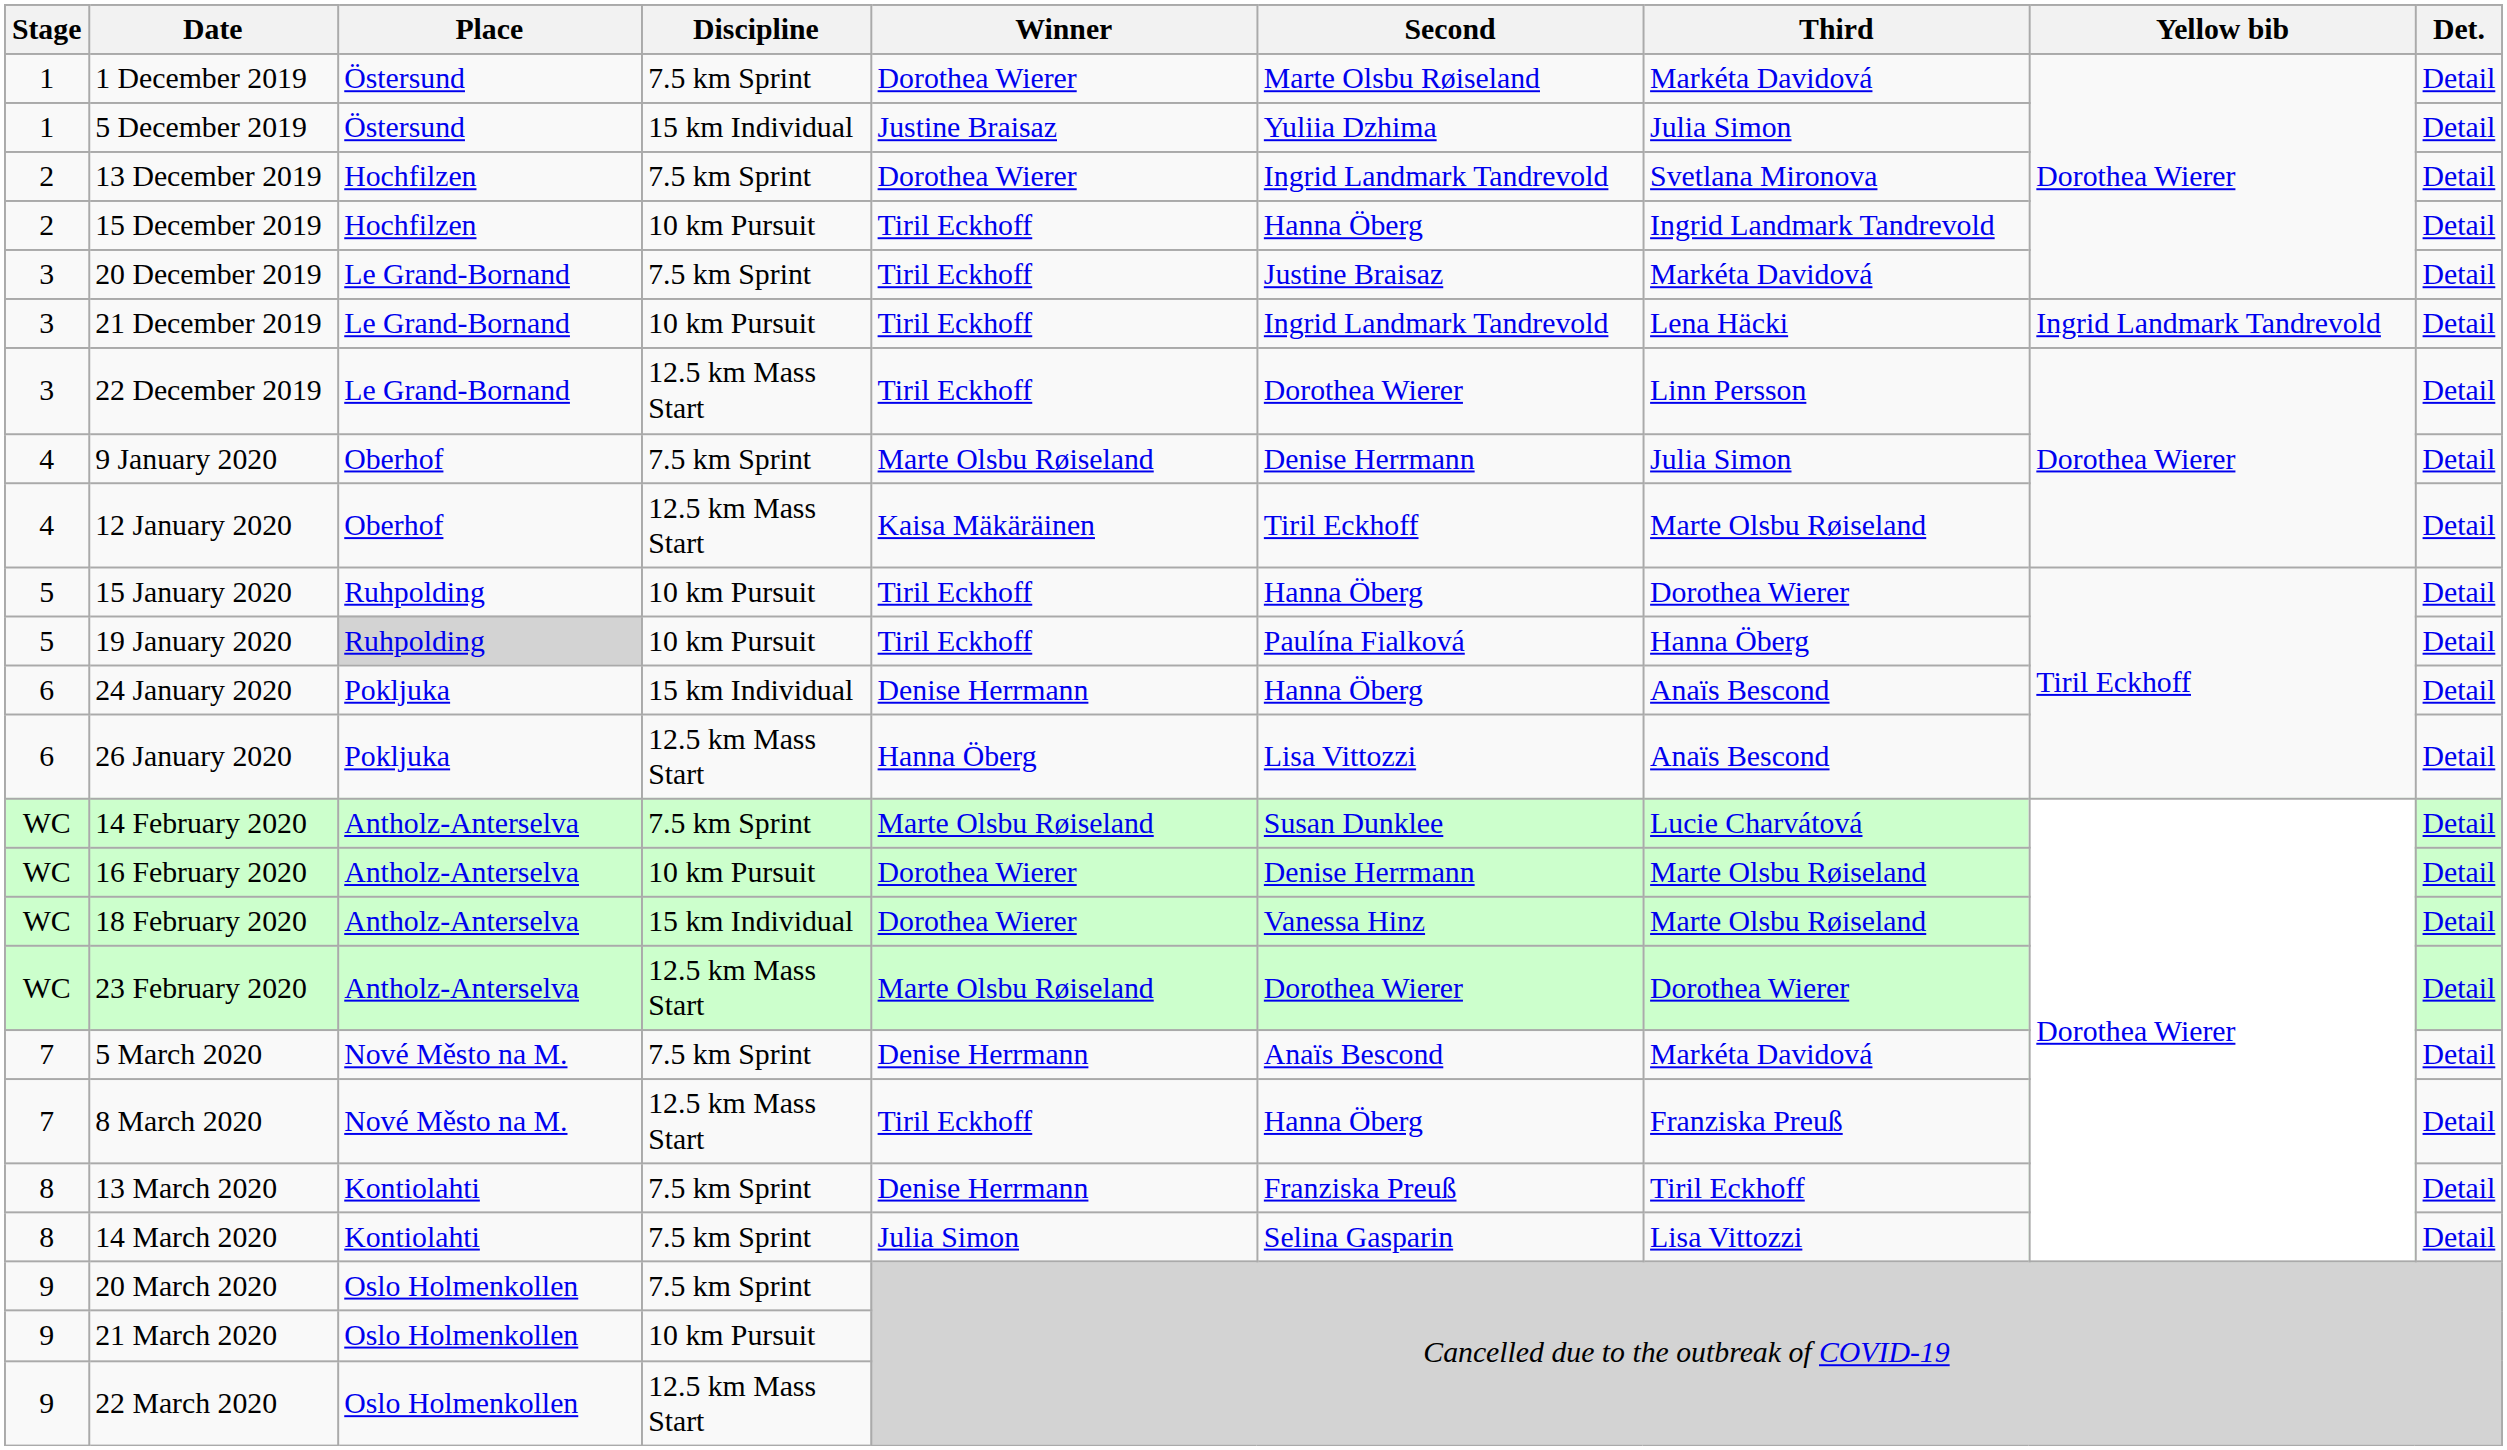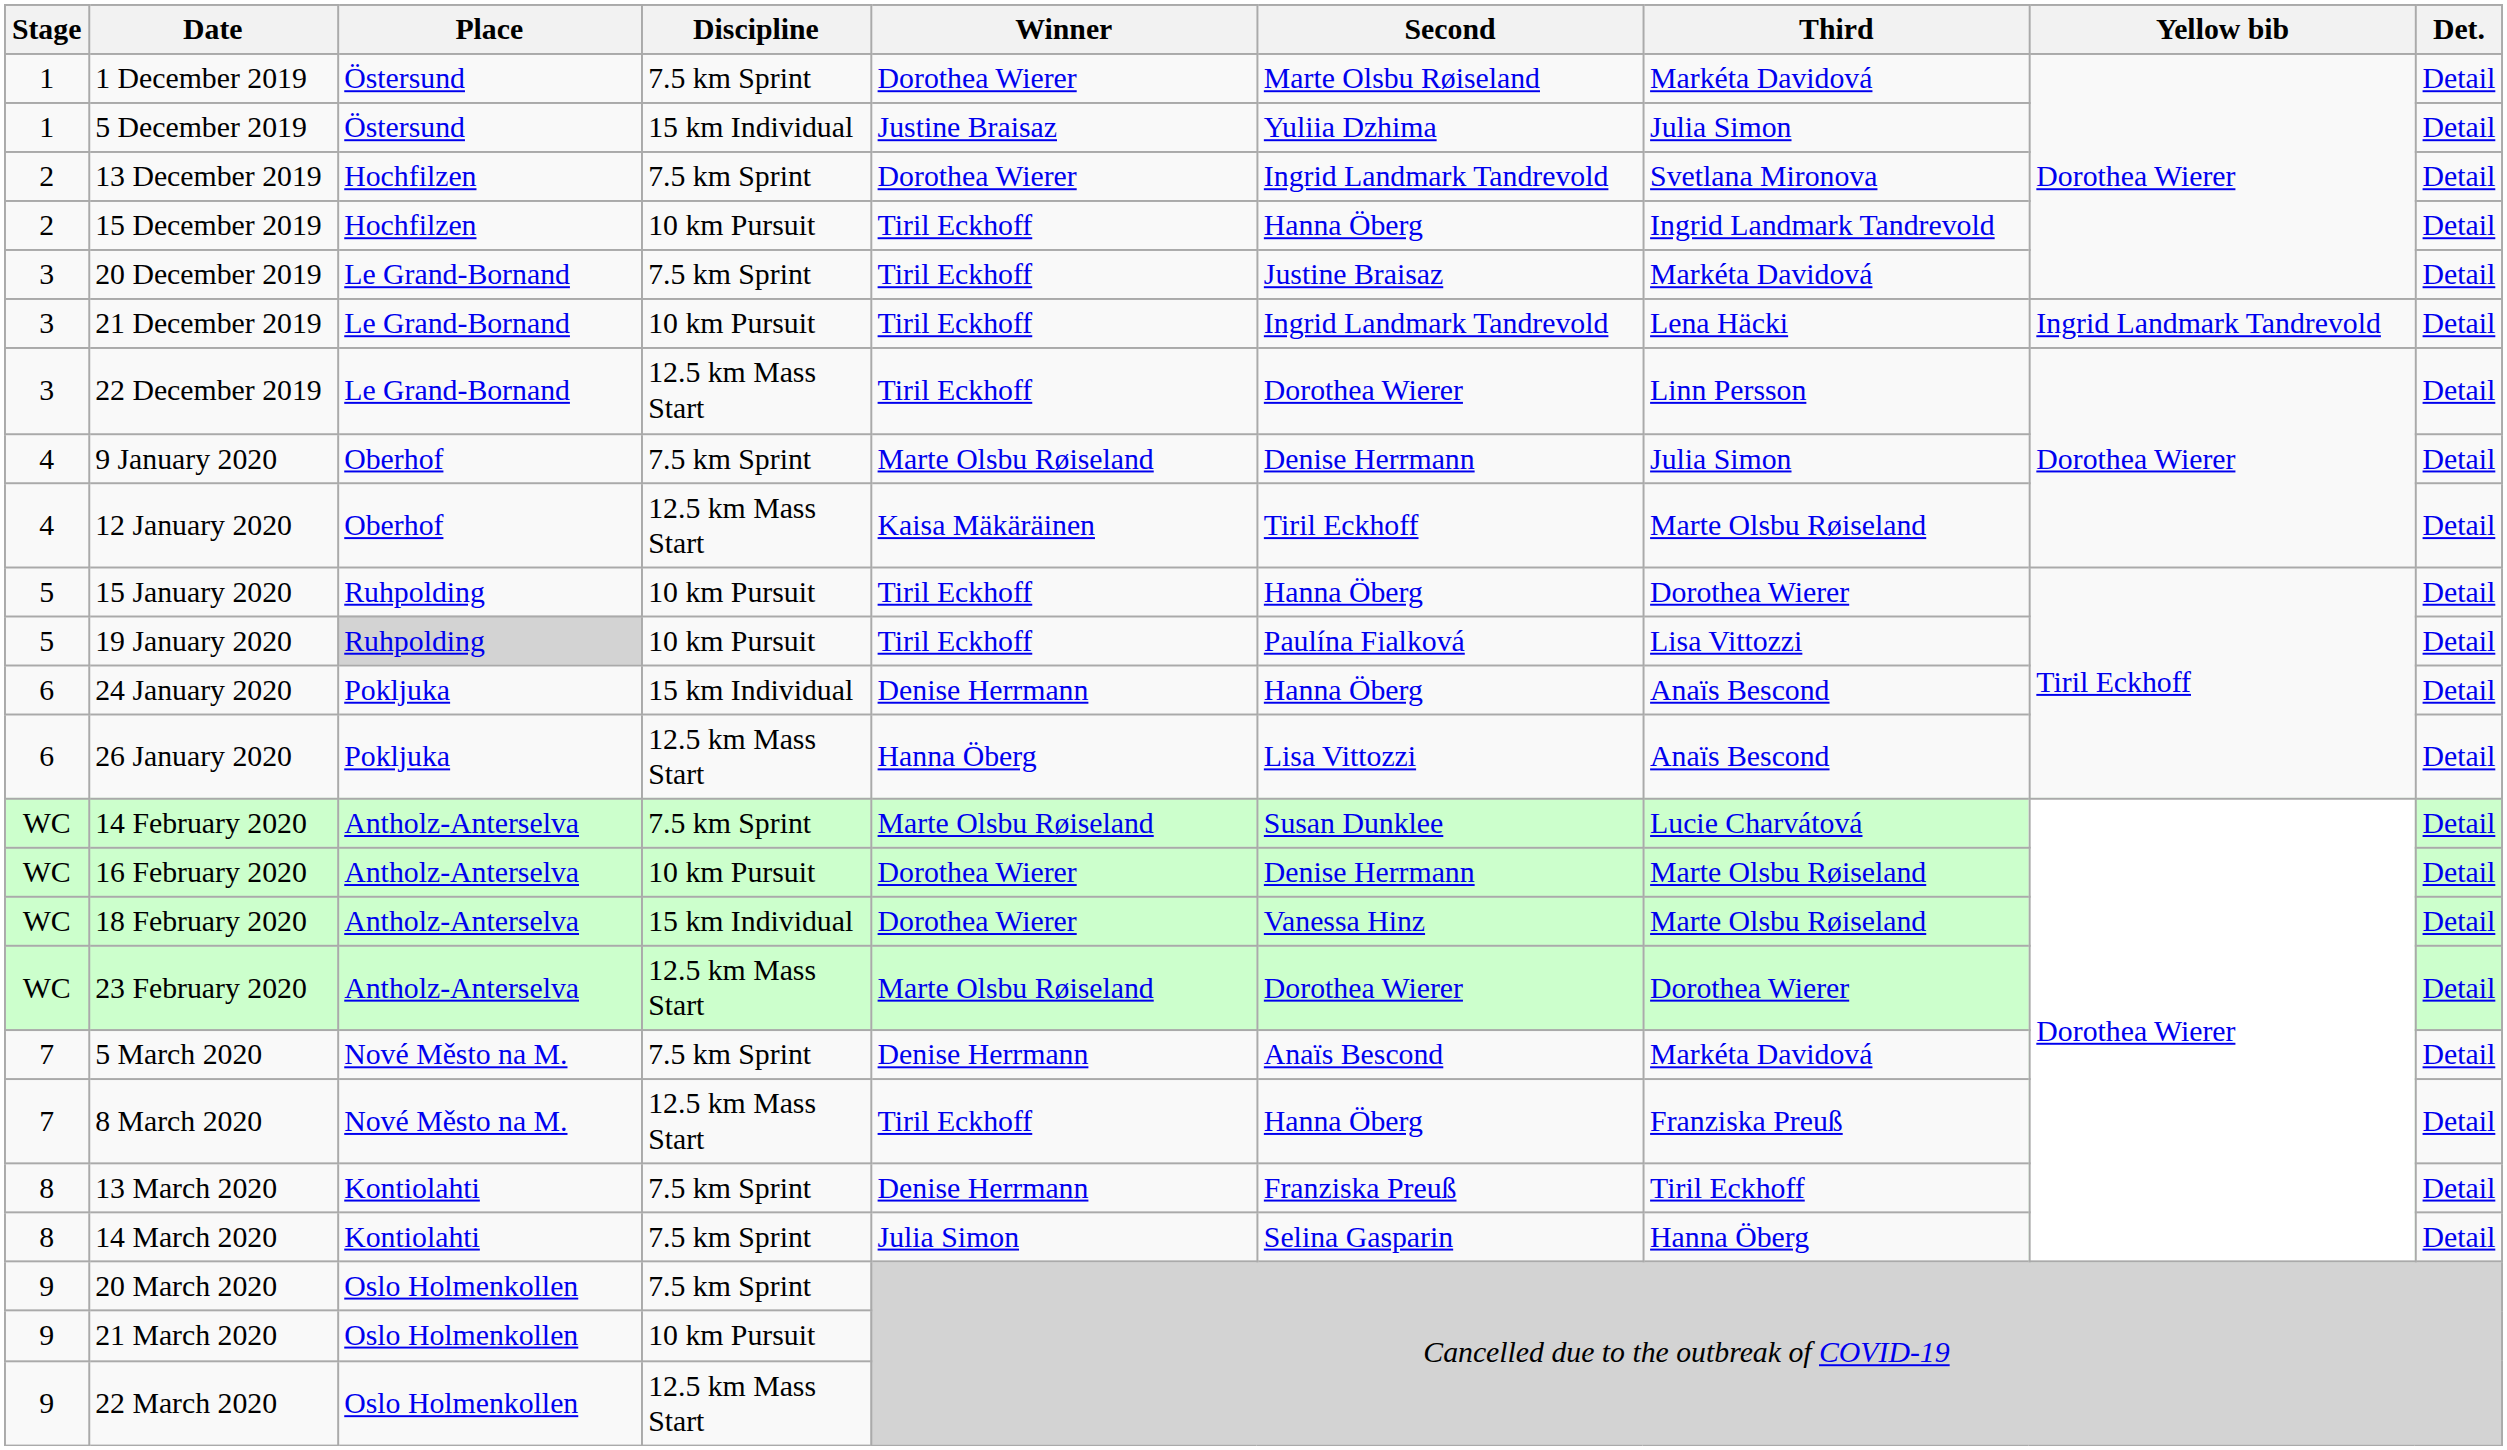19 January 2020 | Third: Hanna Öberg -> Lisa Vittozzi
14 March 2020 | Third: Lisa Vittozzi -> Hanna Öberg
